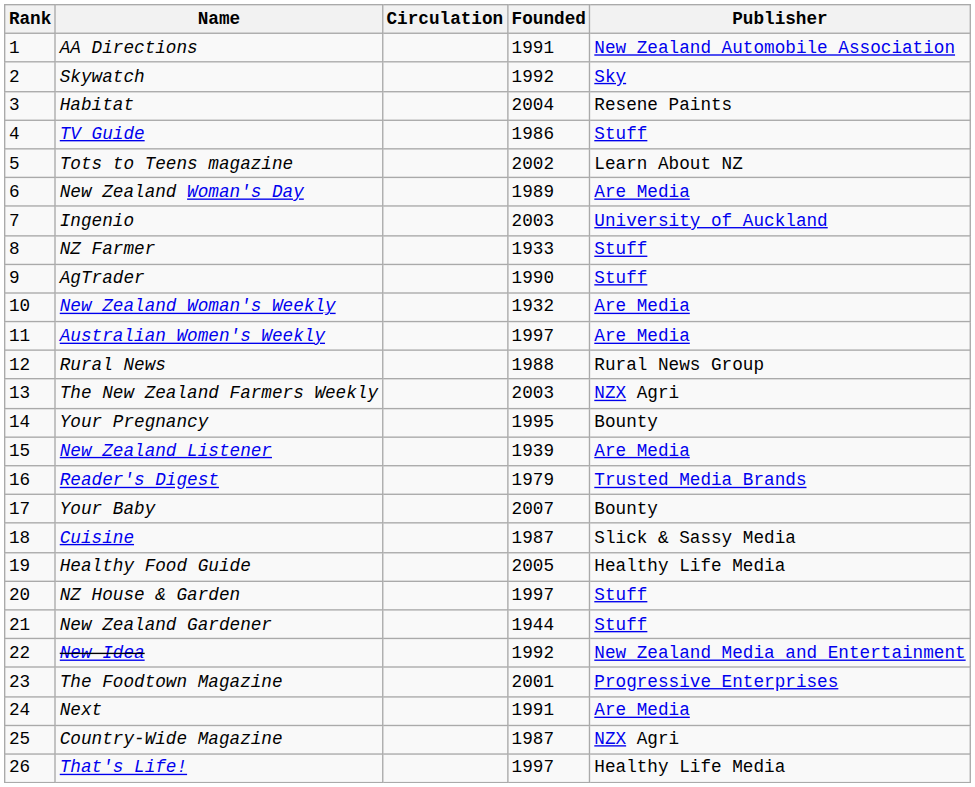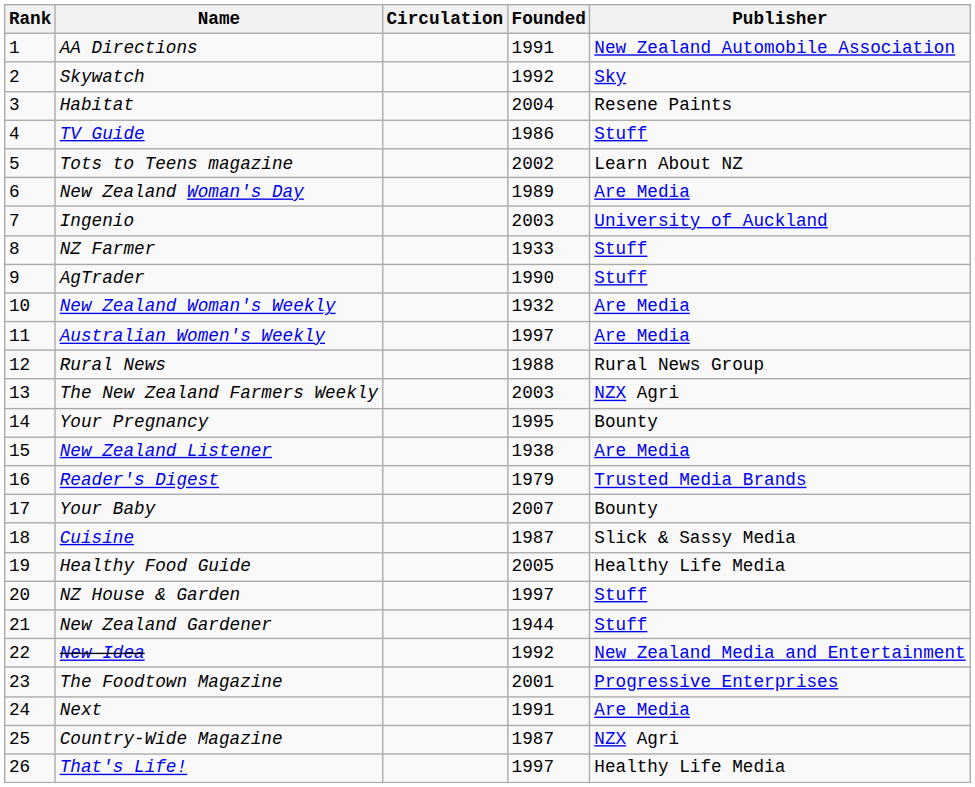New Zealand Listener | Founded: 1939 -> 1938
